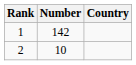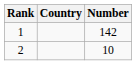columns swapped: Country <-> Number
